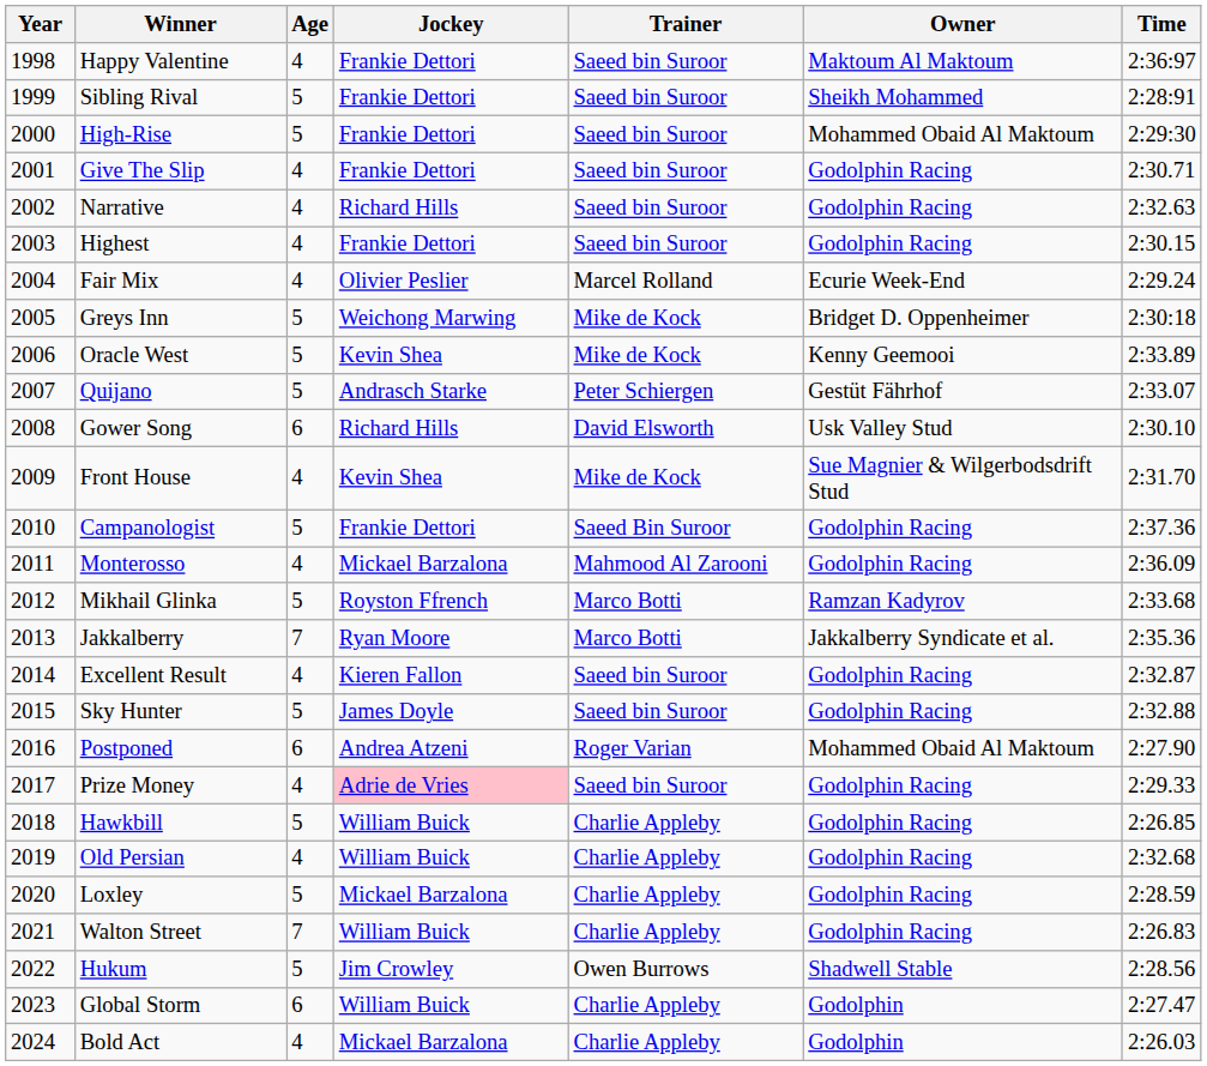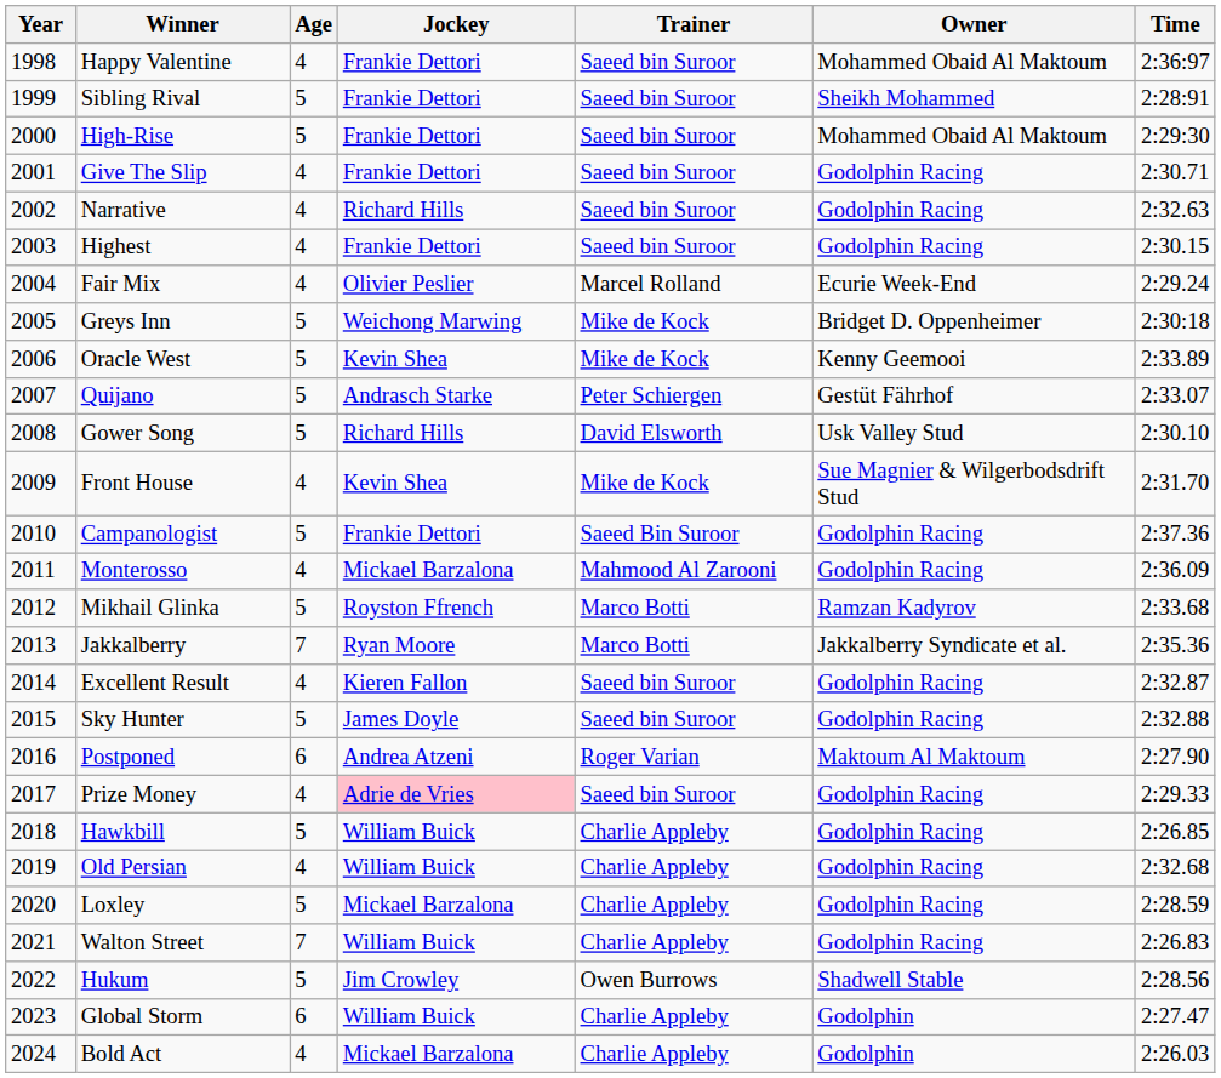Happy Valentine | Owner: Maktoum Al Maktoum -> Mohammed Obaid Al Maktoum
Gower Song | Age: 6 -> 5
Postponed | Owner: Mohammed Obaid Al Maktoum -> Maktoum Al Maktoum
